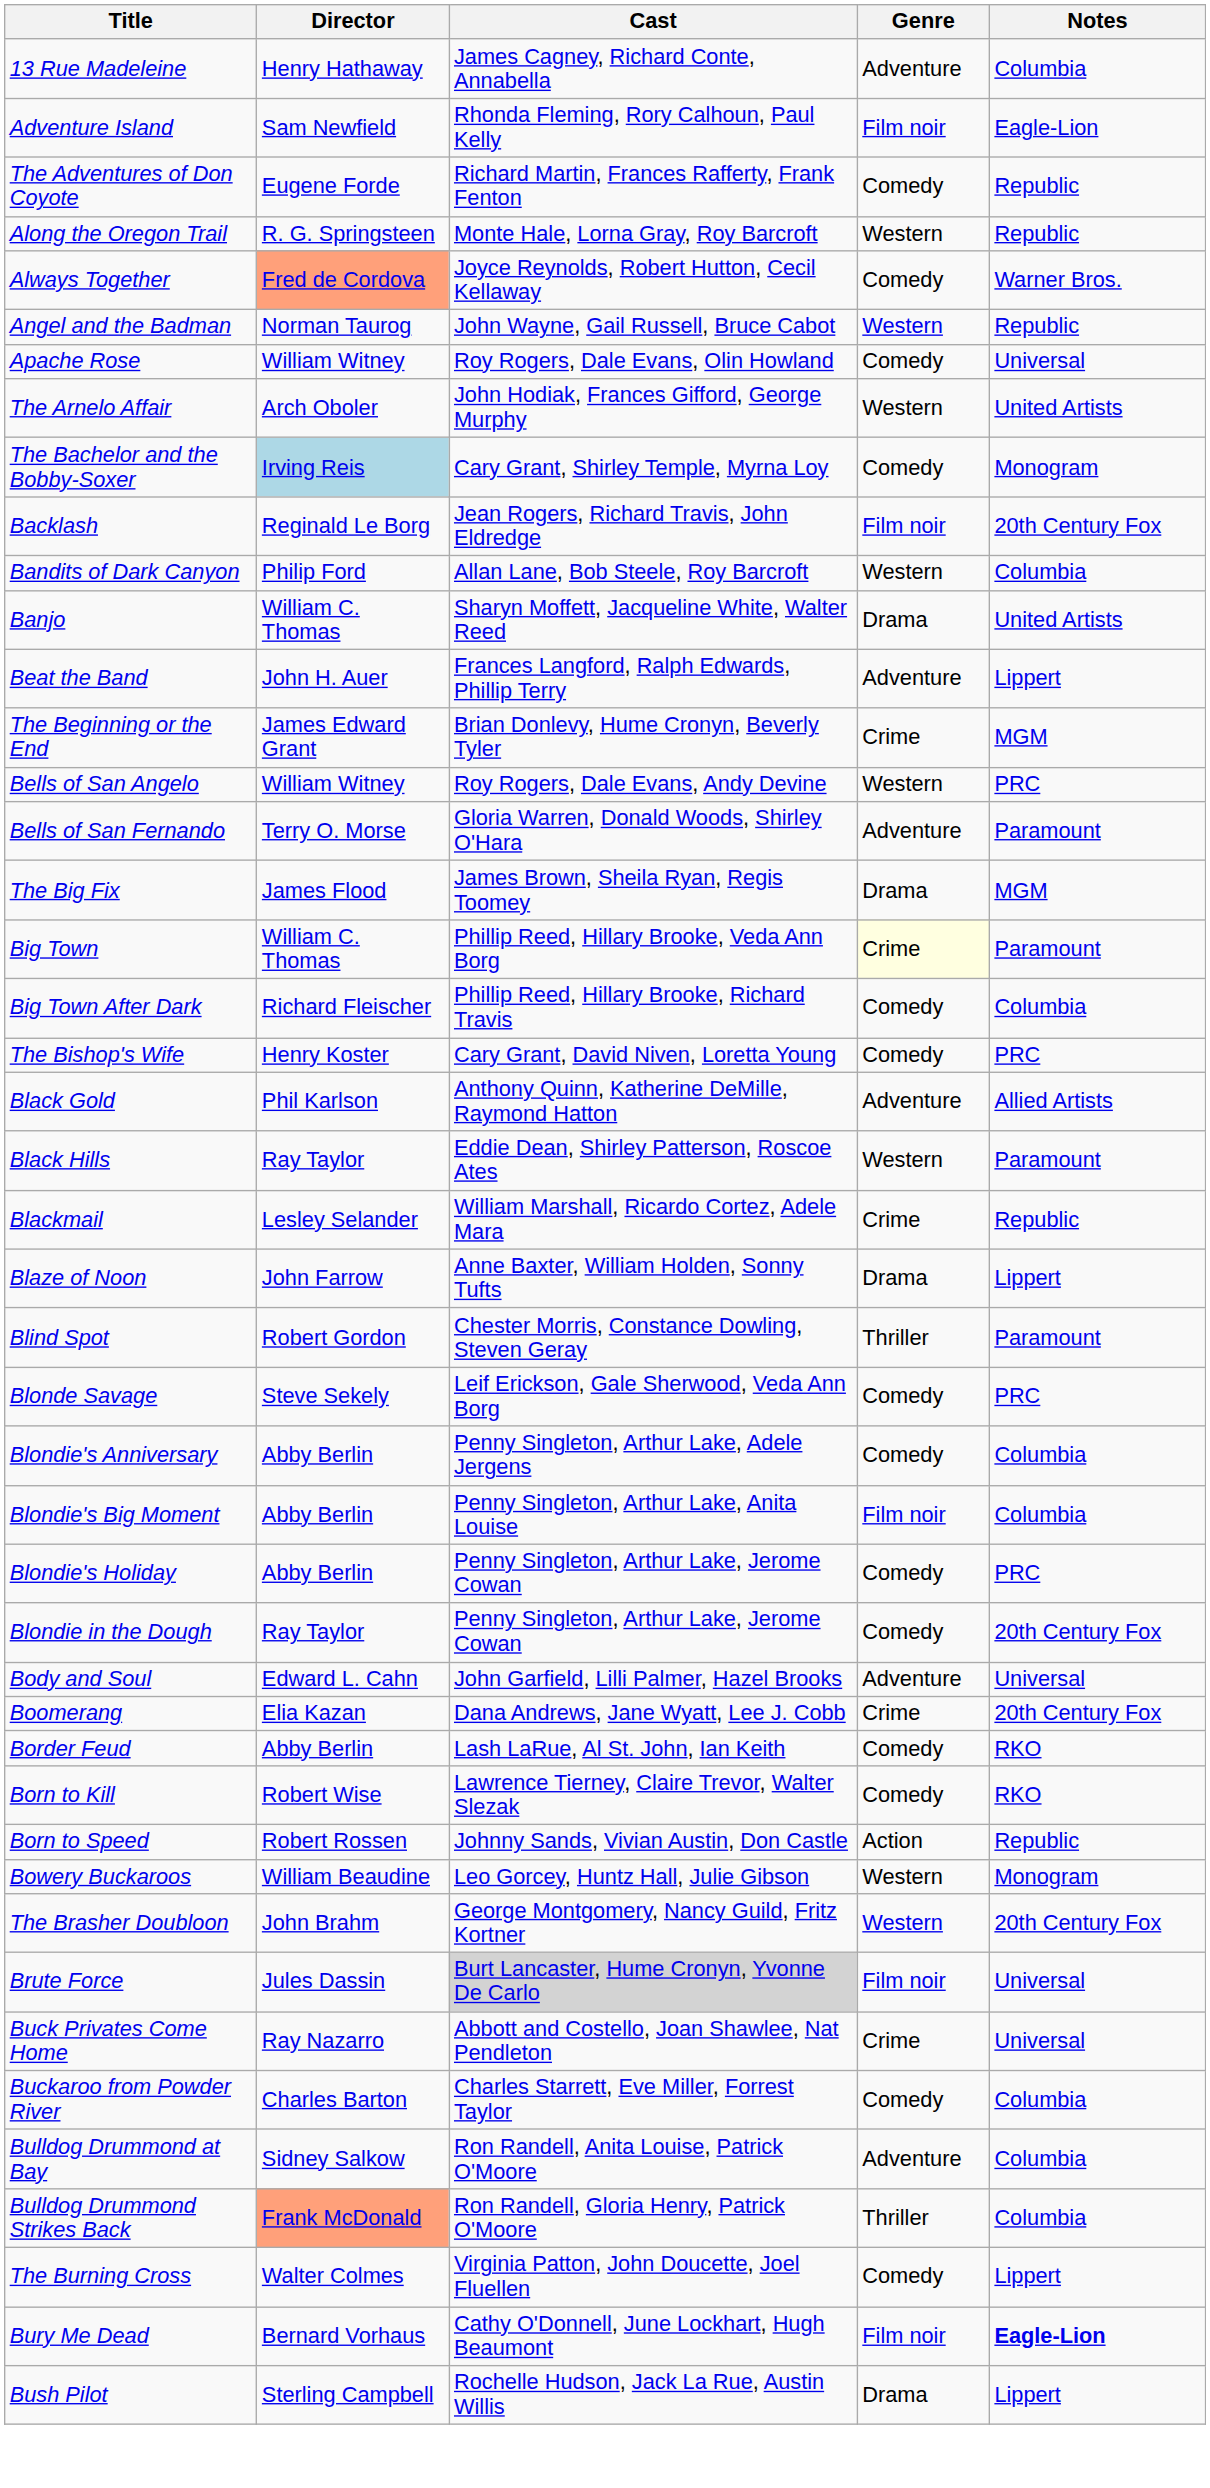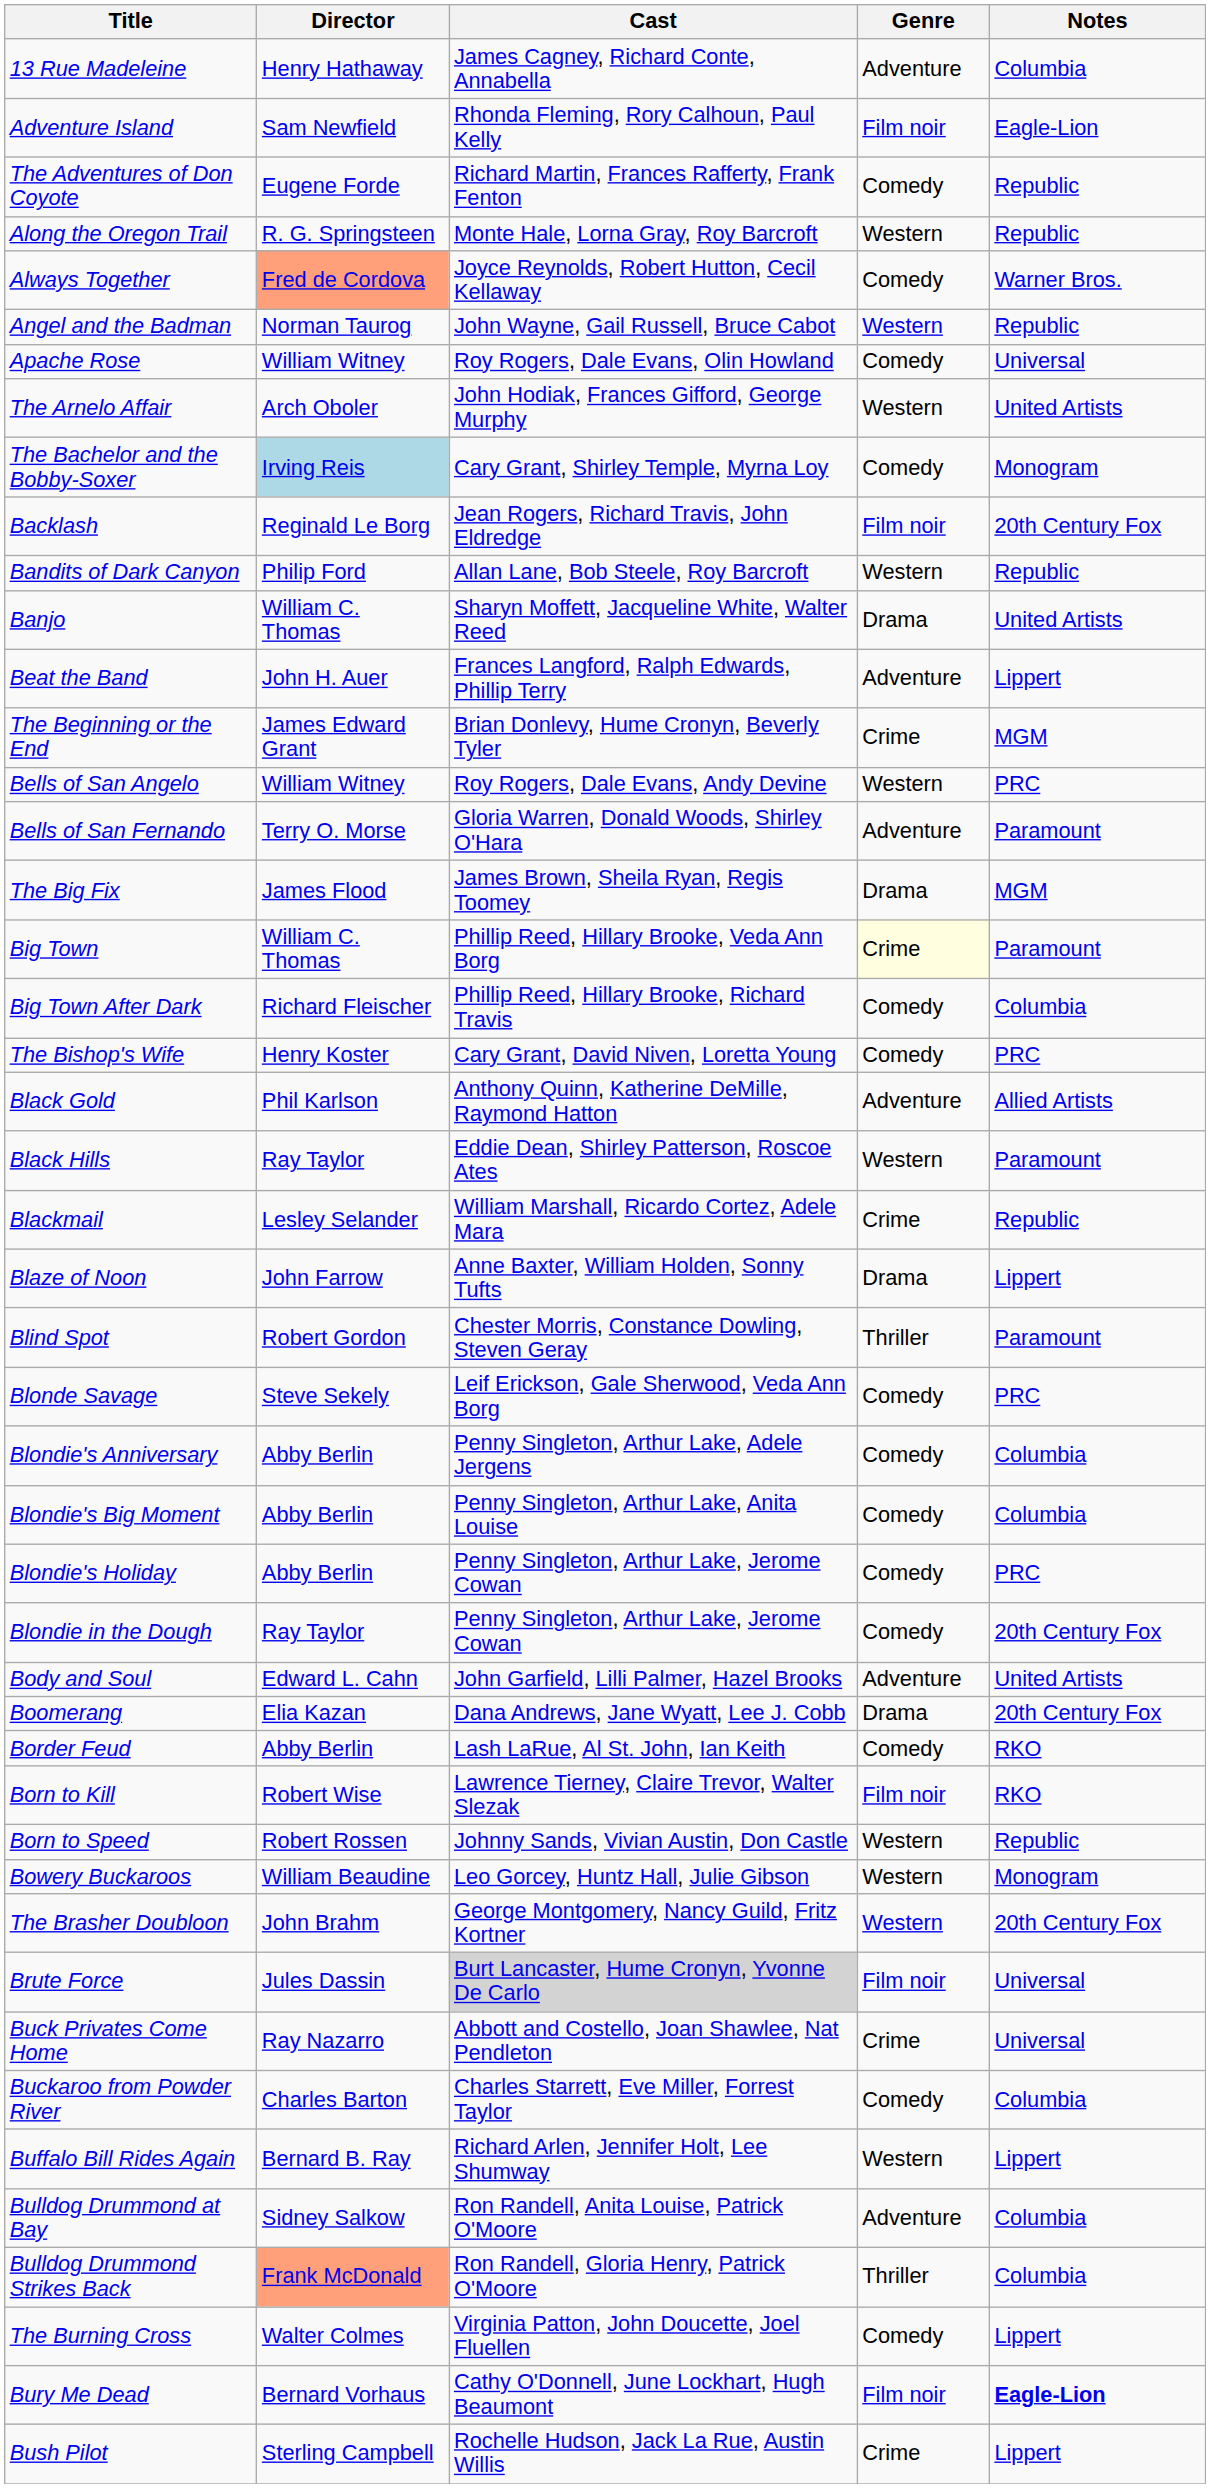Bandits of Dark Canyon | Notes: Columbia -> Republic
Blondie's Big Moment | Genre: Film noir -> Comedy
Body and Soul | Notes: Universal -> United Artists
Boomerang | Genre: Crime -> Drama
Born to Kill | Genre: Comedy -> Film noir
Born to Speed | Genre: Action -> Western
+ row: Buffalo Bill Rides Again | Bernard B. Ray | Richard Arlen, Jennifer Holt, Lee Shumway | Western | Lippert
Bush Pilot | Genre: Drama -> Crime
